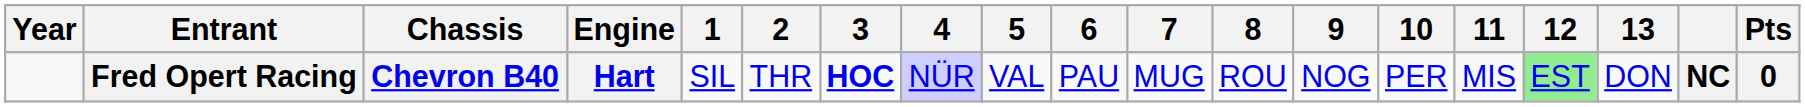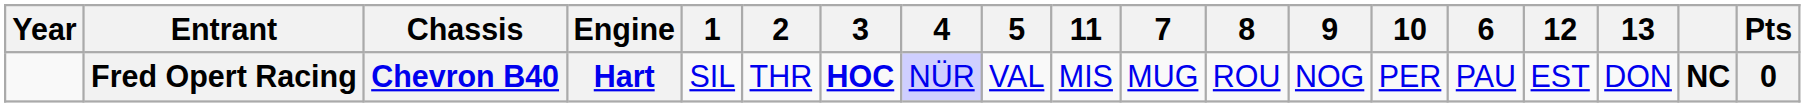columns swapped: 6 <-> 11
Fred Opert Racing | 12: lightgreen background -> no background
